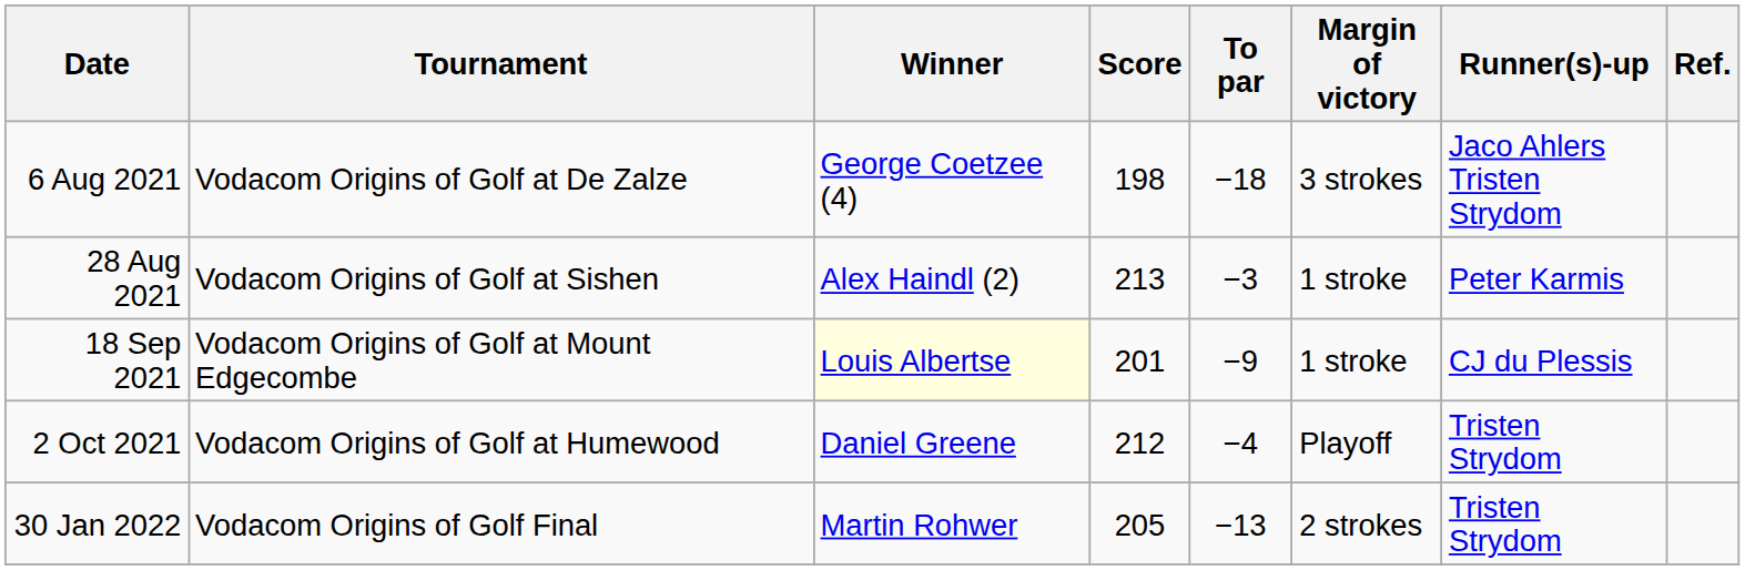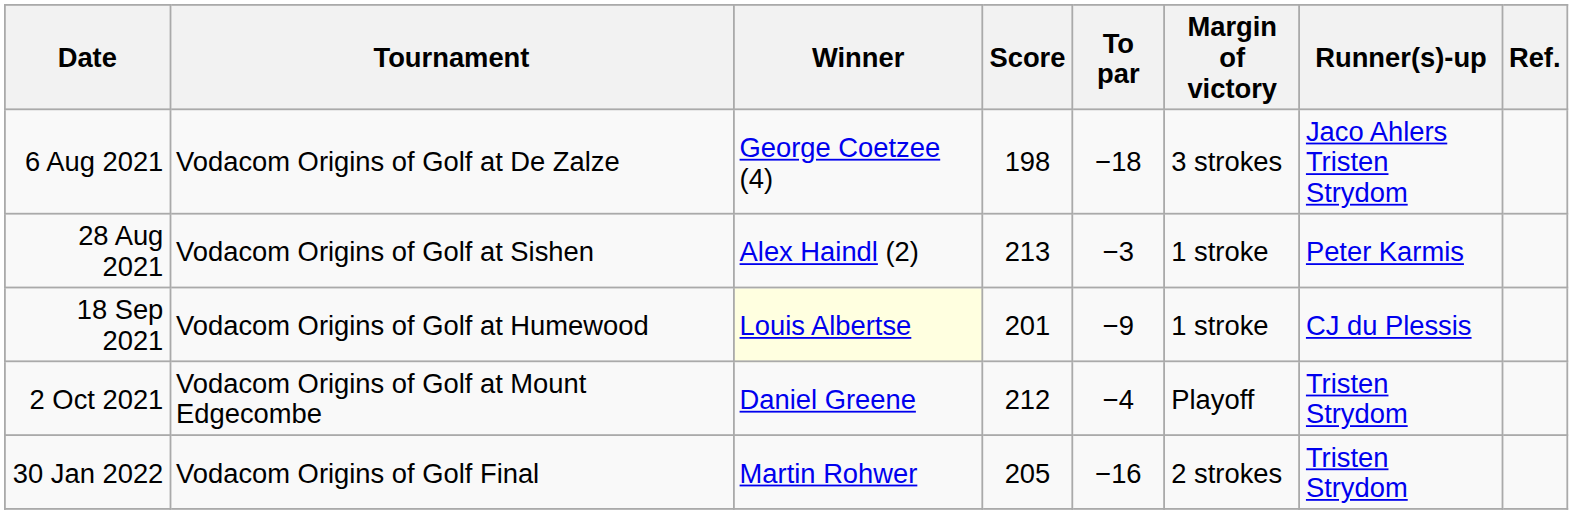18 Sep 2021 | Tournament: Vodacom Origins of Golf at Mount Edgecombe -> Vodacom Origins of Golf at Humewood
2 Oct 2021 | Tournament: Vodacom Origins of Golf at Humewood -> Vodacom Origins of Golf at Mount Edgecombe
30 Jan 2022 | To par: −13 -> −16
